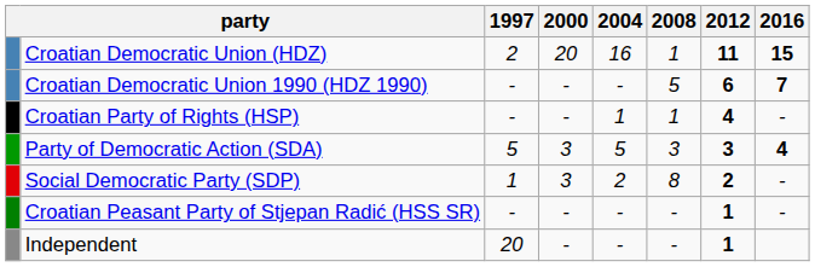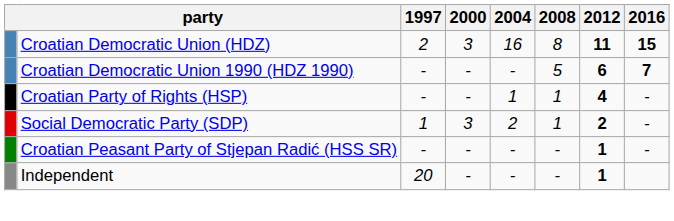Croatian Democratic Union (HDZ) | 2000: 20 -> 3
Croatian Democratic Union (HDZ) | 2008: 1 -> 8
- row: Party of Democratic Action (SDA) | 5 | 3 | 5 | 3 | 3 | 4
Social Democratic Party (SDP) | 2008: 8 -> 1
